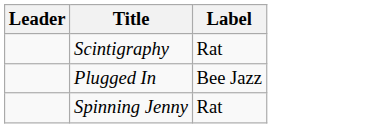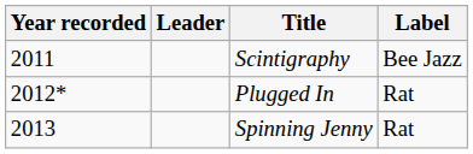+ column: Year recorded | 2011 | 2012* | 2013
Scintigraphy | Label: Rat -> Bee Jazz
Plugged In | Label: Bee Jazz -> Rat
